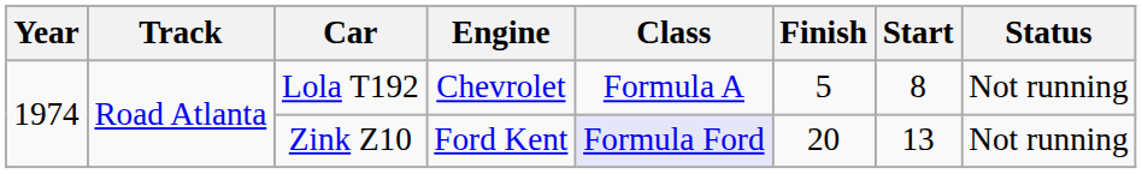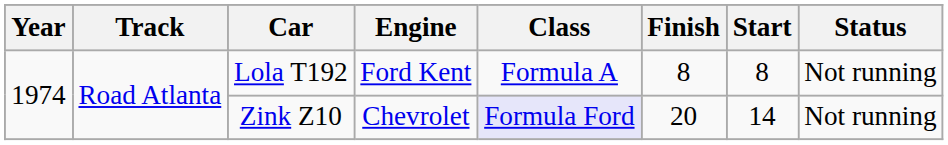Lola T192 | Engine: Chevrolet -> Ford Kent
Lola T192 | Finish: 5 -> 8
Zink Z10 | Engine: Ford Kent -> Chevrolet
Zink Z10 | Start: 13 -> 14
